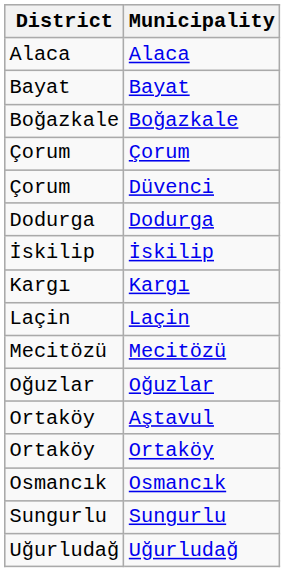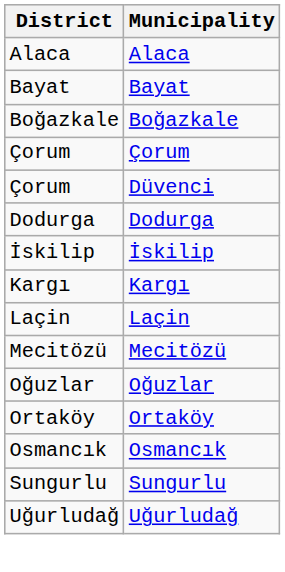- row: Ortaköy | Aştavul
